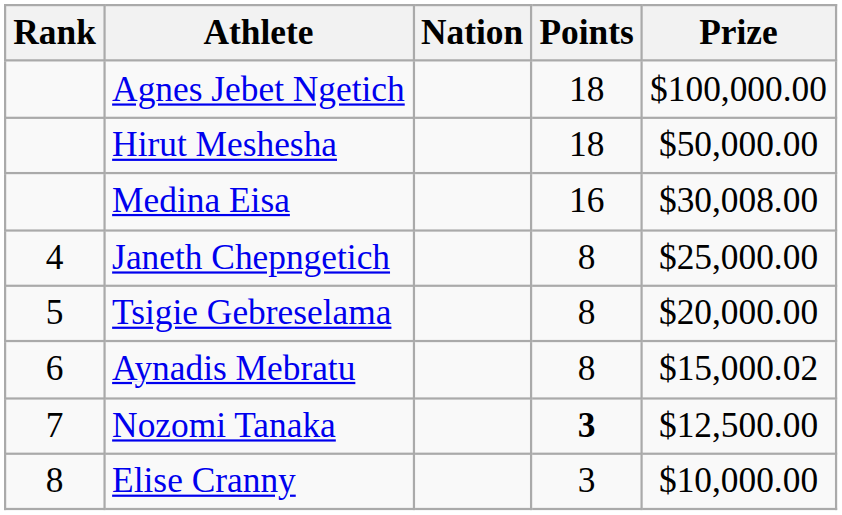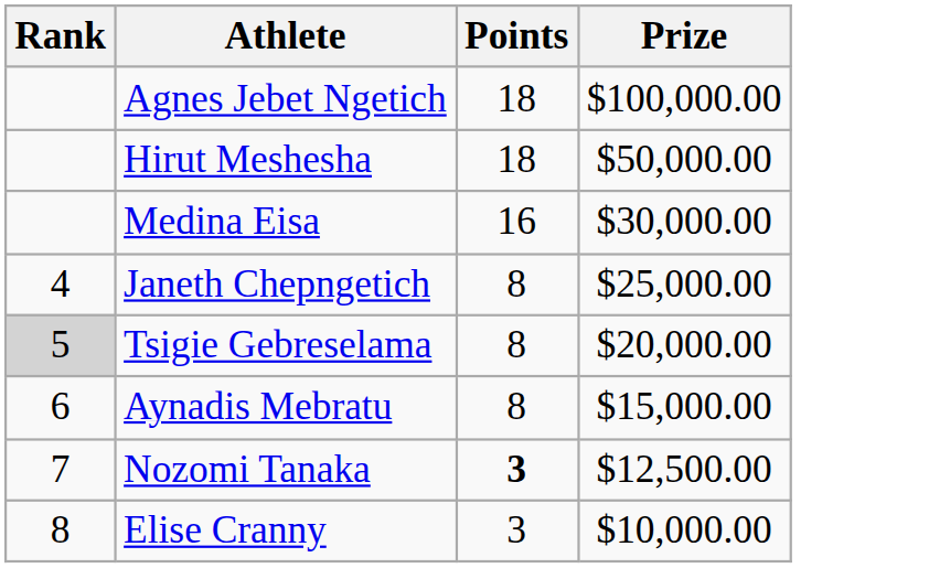- column: Nation
Medina Eisa | Prize: $30,008.00 -> $30,000.00
Tsigie Gebreselama | Rank: no background -> lightgrey background
Aynadis Mebratu | Prize: $15,000.02 -> $15,000.00
